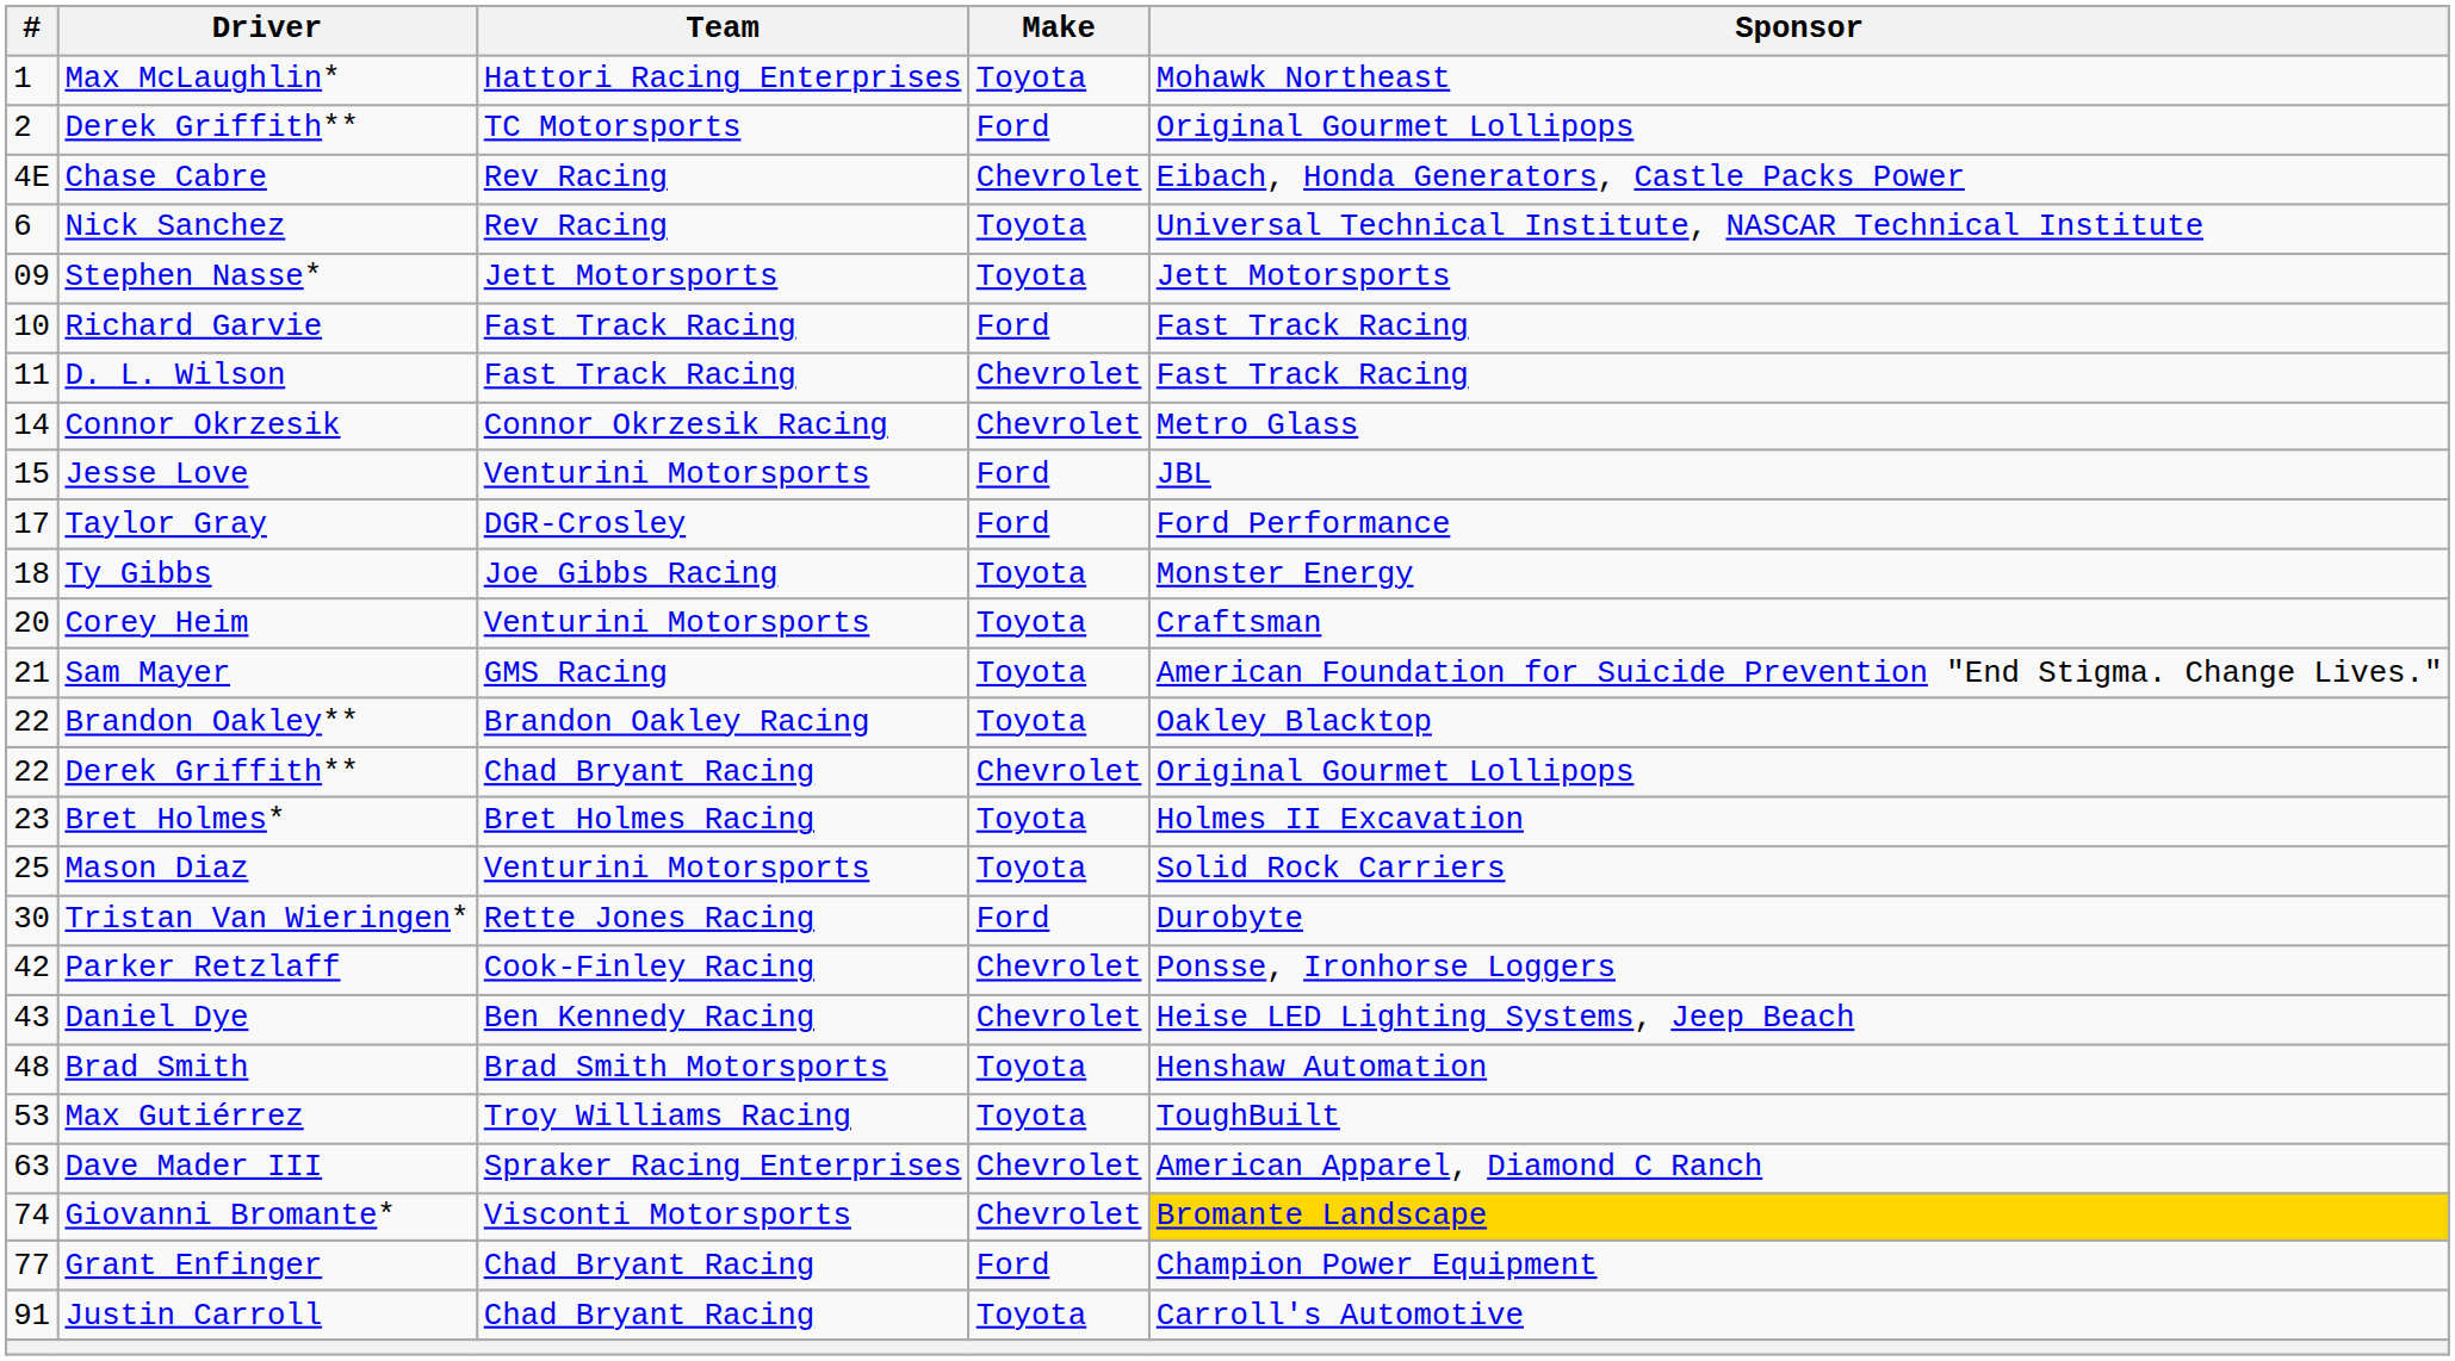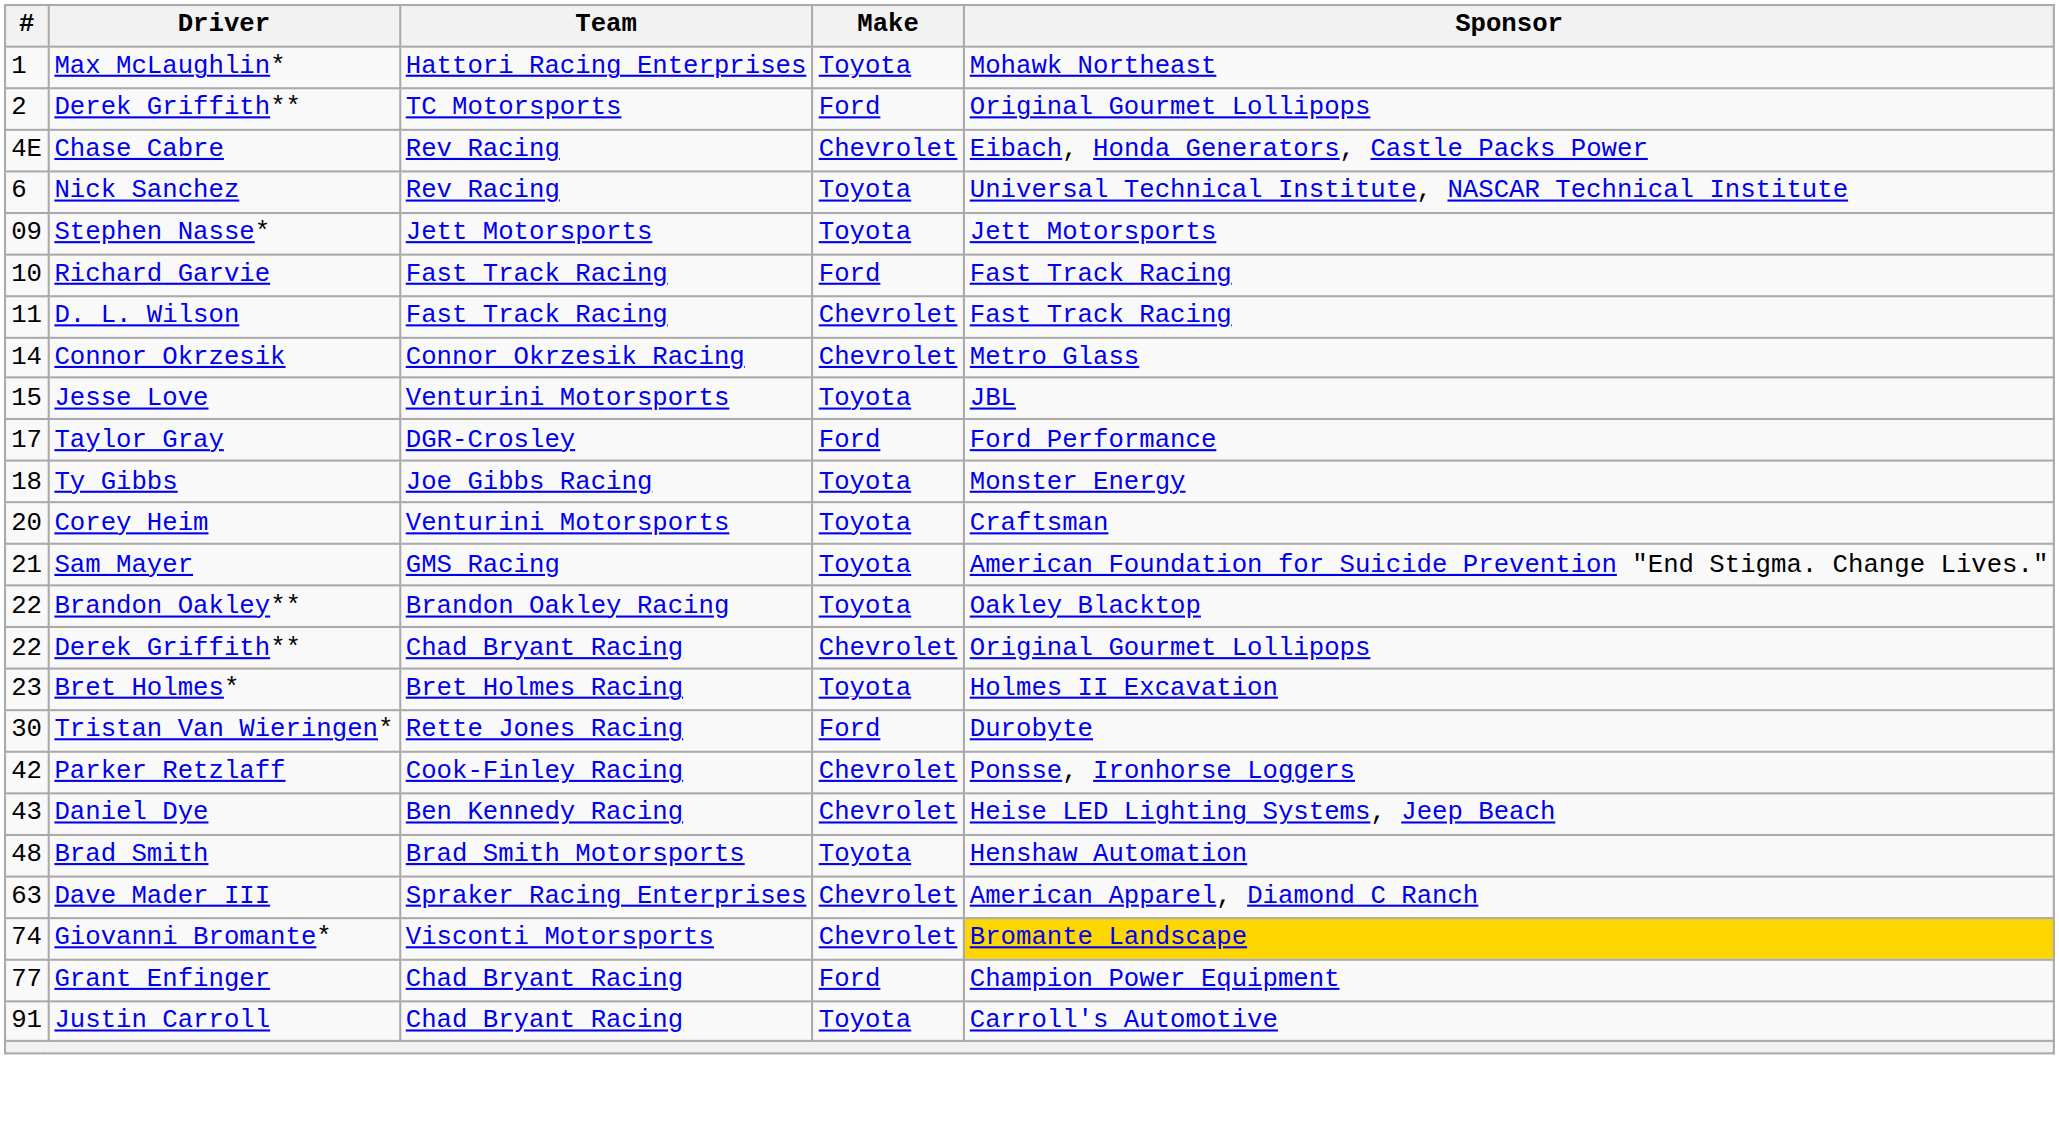Jesse Love | Make: Ford -> Toyota
- row: 25 | Mason Diaz | Venturini Motorsports | Toyota | Solid Rock Carriers
- row: 53 | Max Gutiérrez | Troy Williams Racing | Toyota | ToughBuilt
